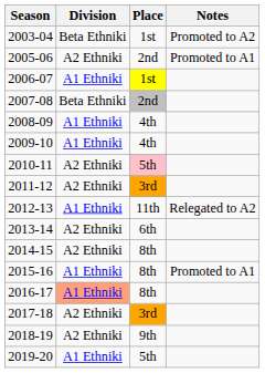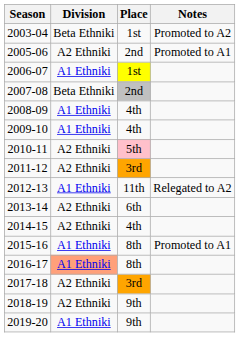2014-15 | Place: 8th -> 4th
2019-20 | Place: 5th -> 9th
